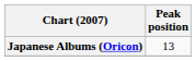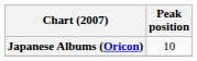Japanese Albums (Oricon) | Peak position: 13 -> 10
